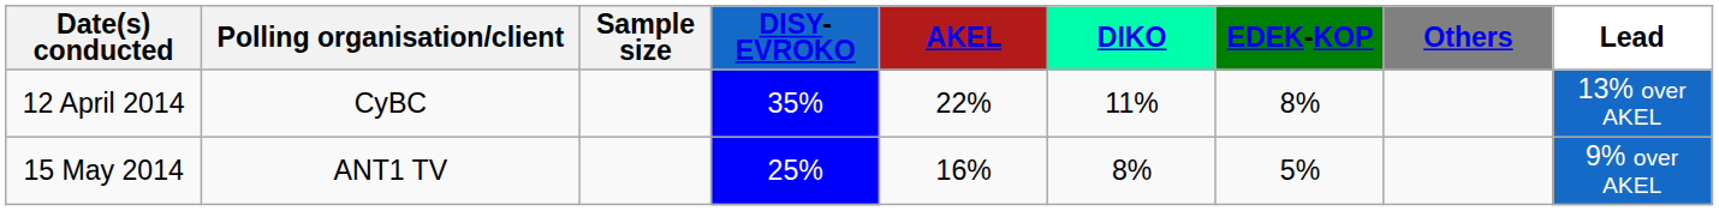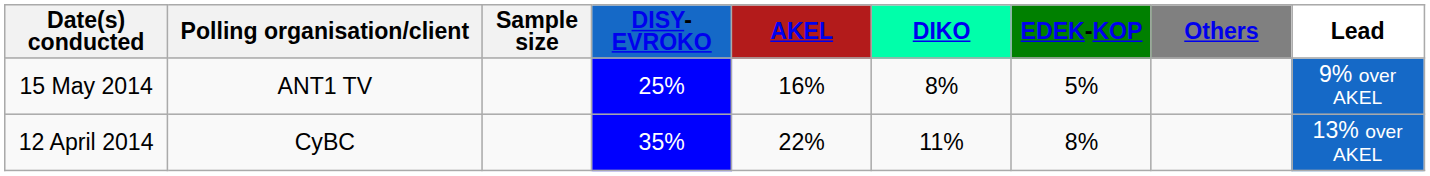rows swapped: 15 May 2014 <-> 12 April 2014
